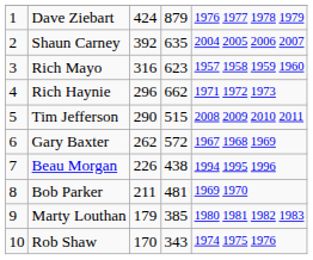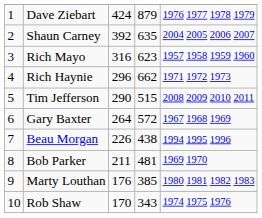Gary Baxter | column 3: 262 -> 264
Marty Louthan | column 3: 179 -> 176
